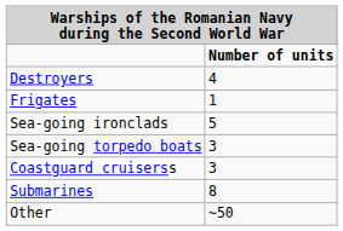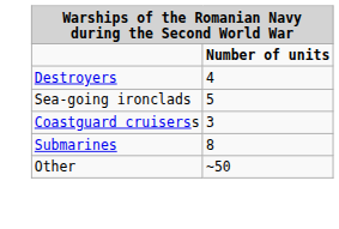- row: Frigates | 1
- row: Sea-going torpedo boats | 3
